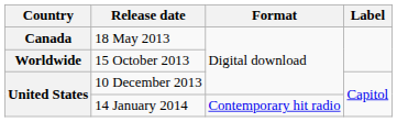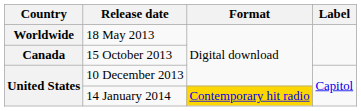18 May 2013 | Country: Canada -> Worldwide
15 October 2013 | Country: Worldwide -> Canada
14 January 2014 | Format: no background -> gold background
